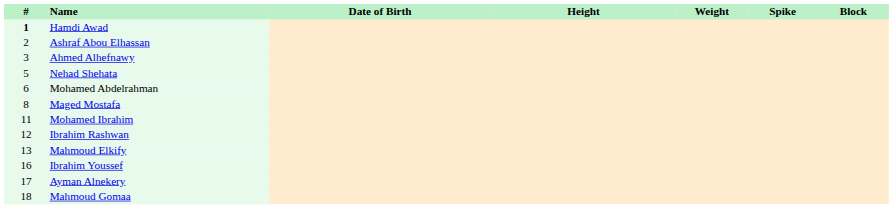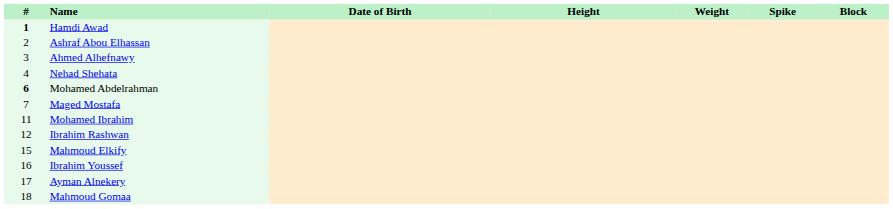Nehad Shehata | #: 5 -> 4
Mohamed Abdelrahman | #: normal -> bold
Maged Mostafa | #: 8 -> 7
Mahmoud Elkify | #: 13 -> 15
